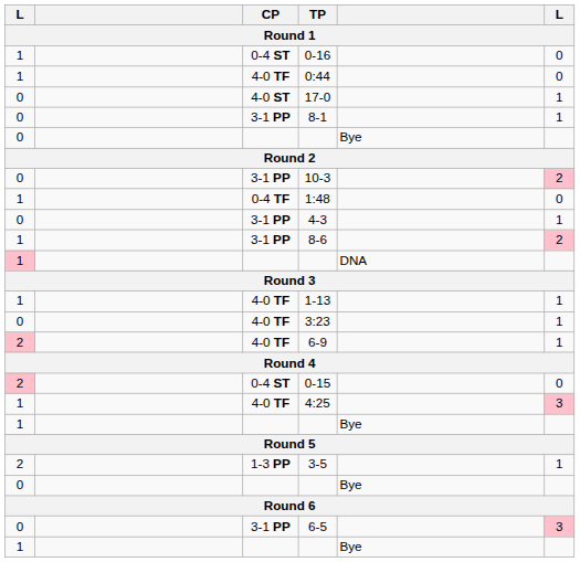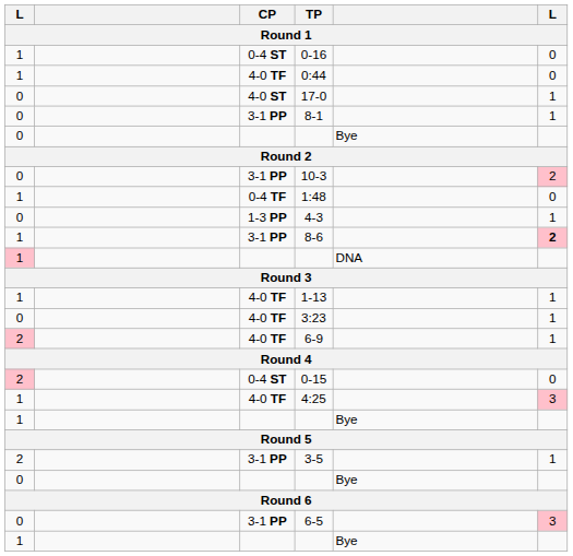4-3 | CP: 3-1 PP -> 1-3 PP
8-6 | column 6: normal -> bold
3-5 | CP: 1-3 PP -> 3-1 PP
